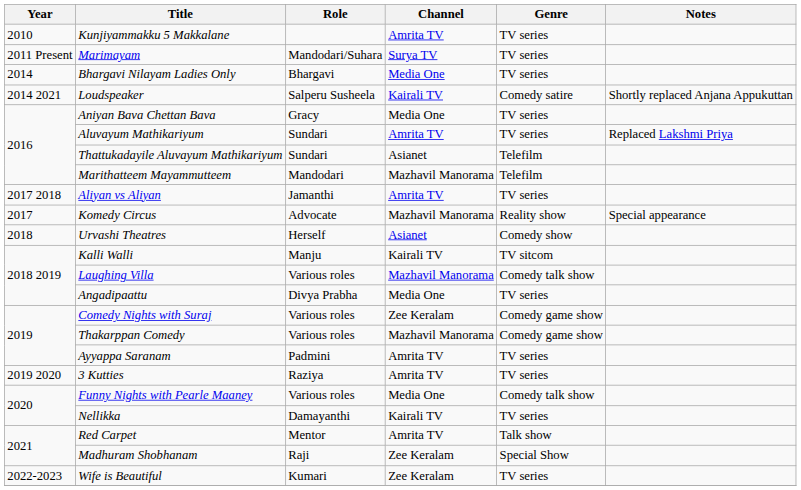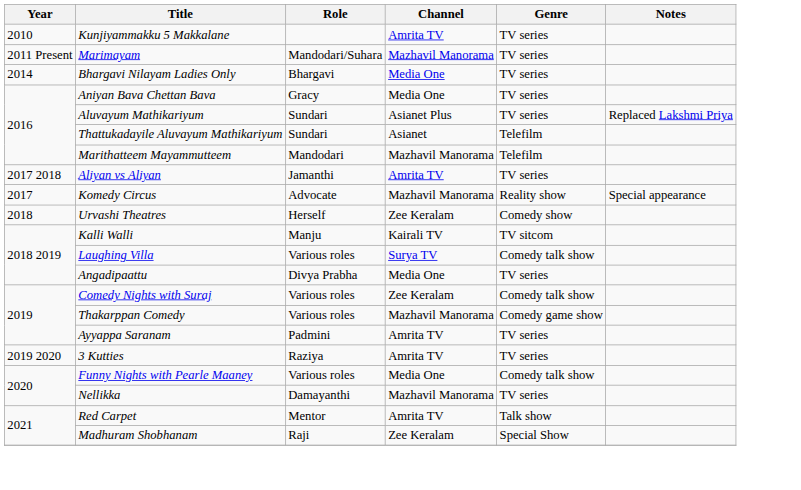Marimayam | Channel: Surya TV -> Mazhavil Manorama
- row: 2014 2021 | Loudspeaker | Salperu Susheela | Kairali TV | Comedy satire | Shortly replaced Anjana Appukuttan
Aluvayum Mathikariyum | Channel: Amrita TV -> Asianet Plus
Urvashi Theatres | Channel: Asianet -> Zee Keralam
Laughing Villa | Channel: Mazhavil Manorama -> Surya TV
Comedy Nights with Suraj | Genre: Comedy game show -> Comedy talk show
Nellikka | Channel: Kairali TV -> Mazhavil Manorama
- row: 2022-2023 | Wife is Beautiful | Kumari | Zee Keralam | TV series
